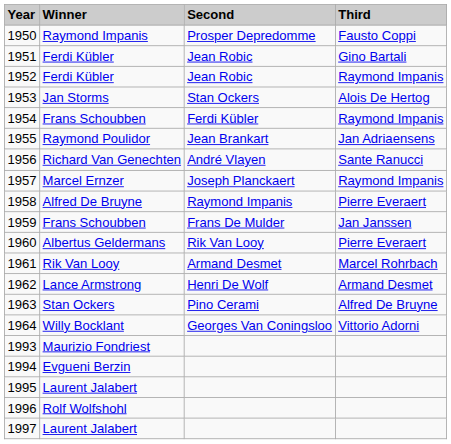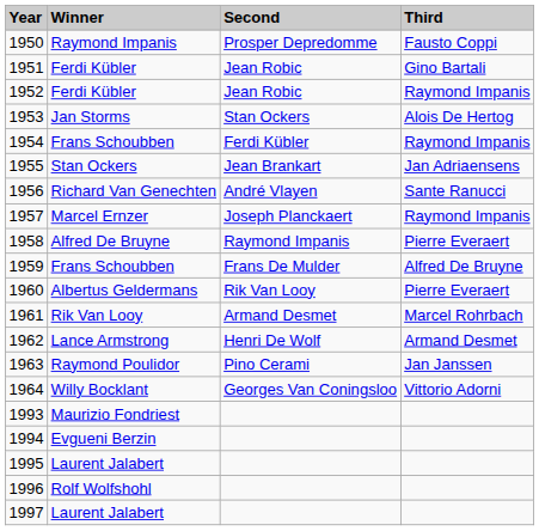1955 | Winner: Raymond Poulidor -> Stan Ockers
1959 | Third: Jan Janssen -> Alfred De Bruyne
1963 | Winner: Stan Ockers -> Raymond Poulidor
1963 | Third: Alfred De Bruyne -> Jan Janssen
